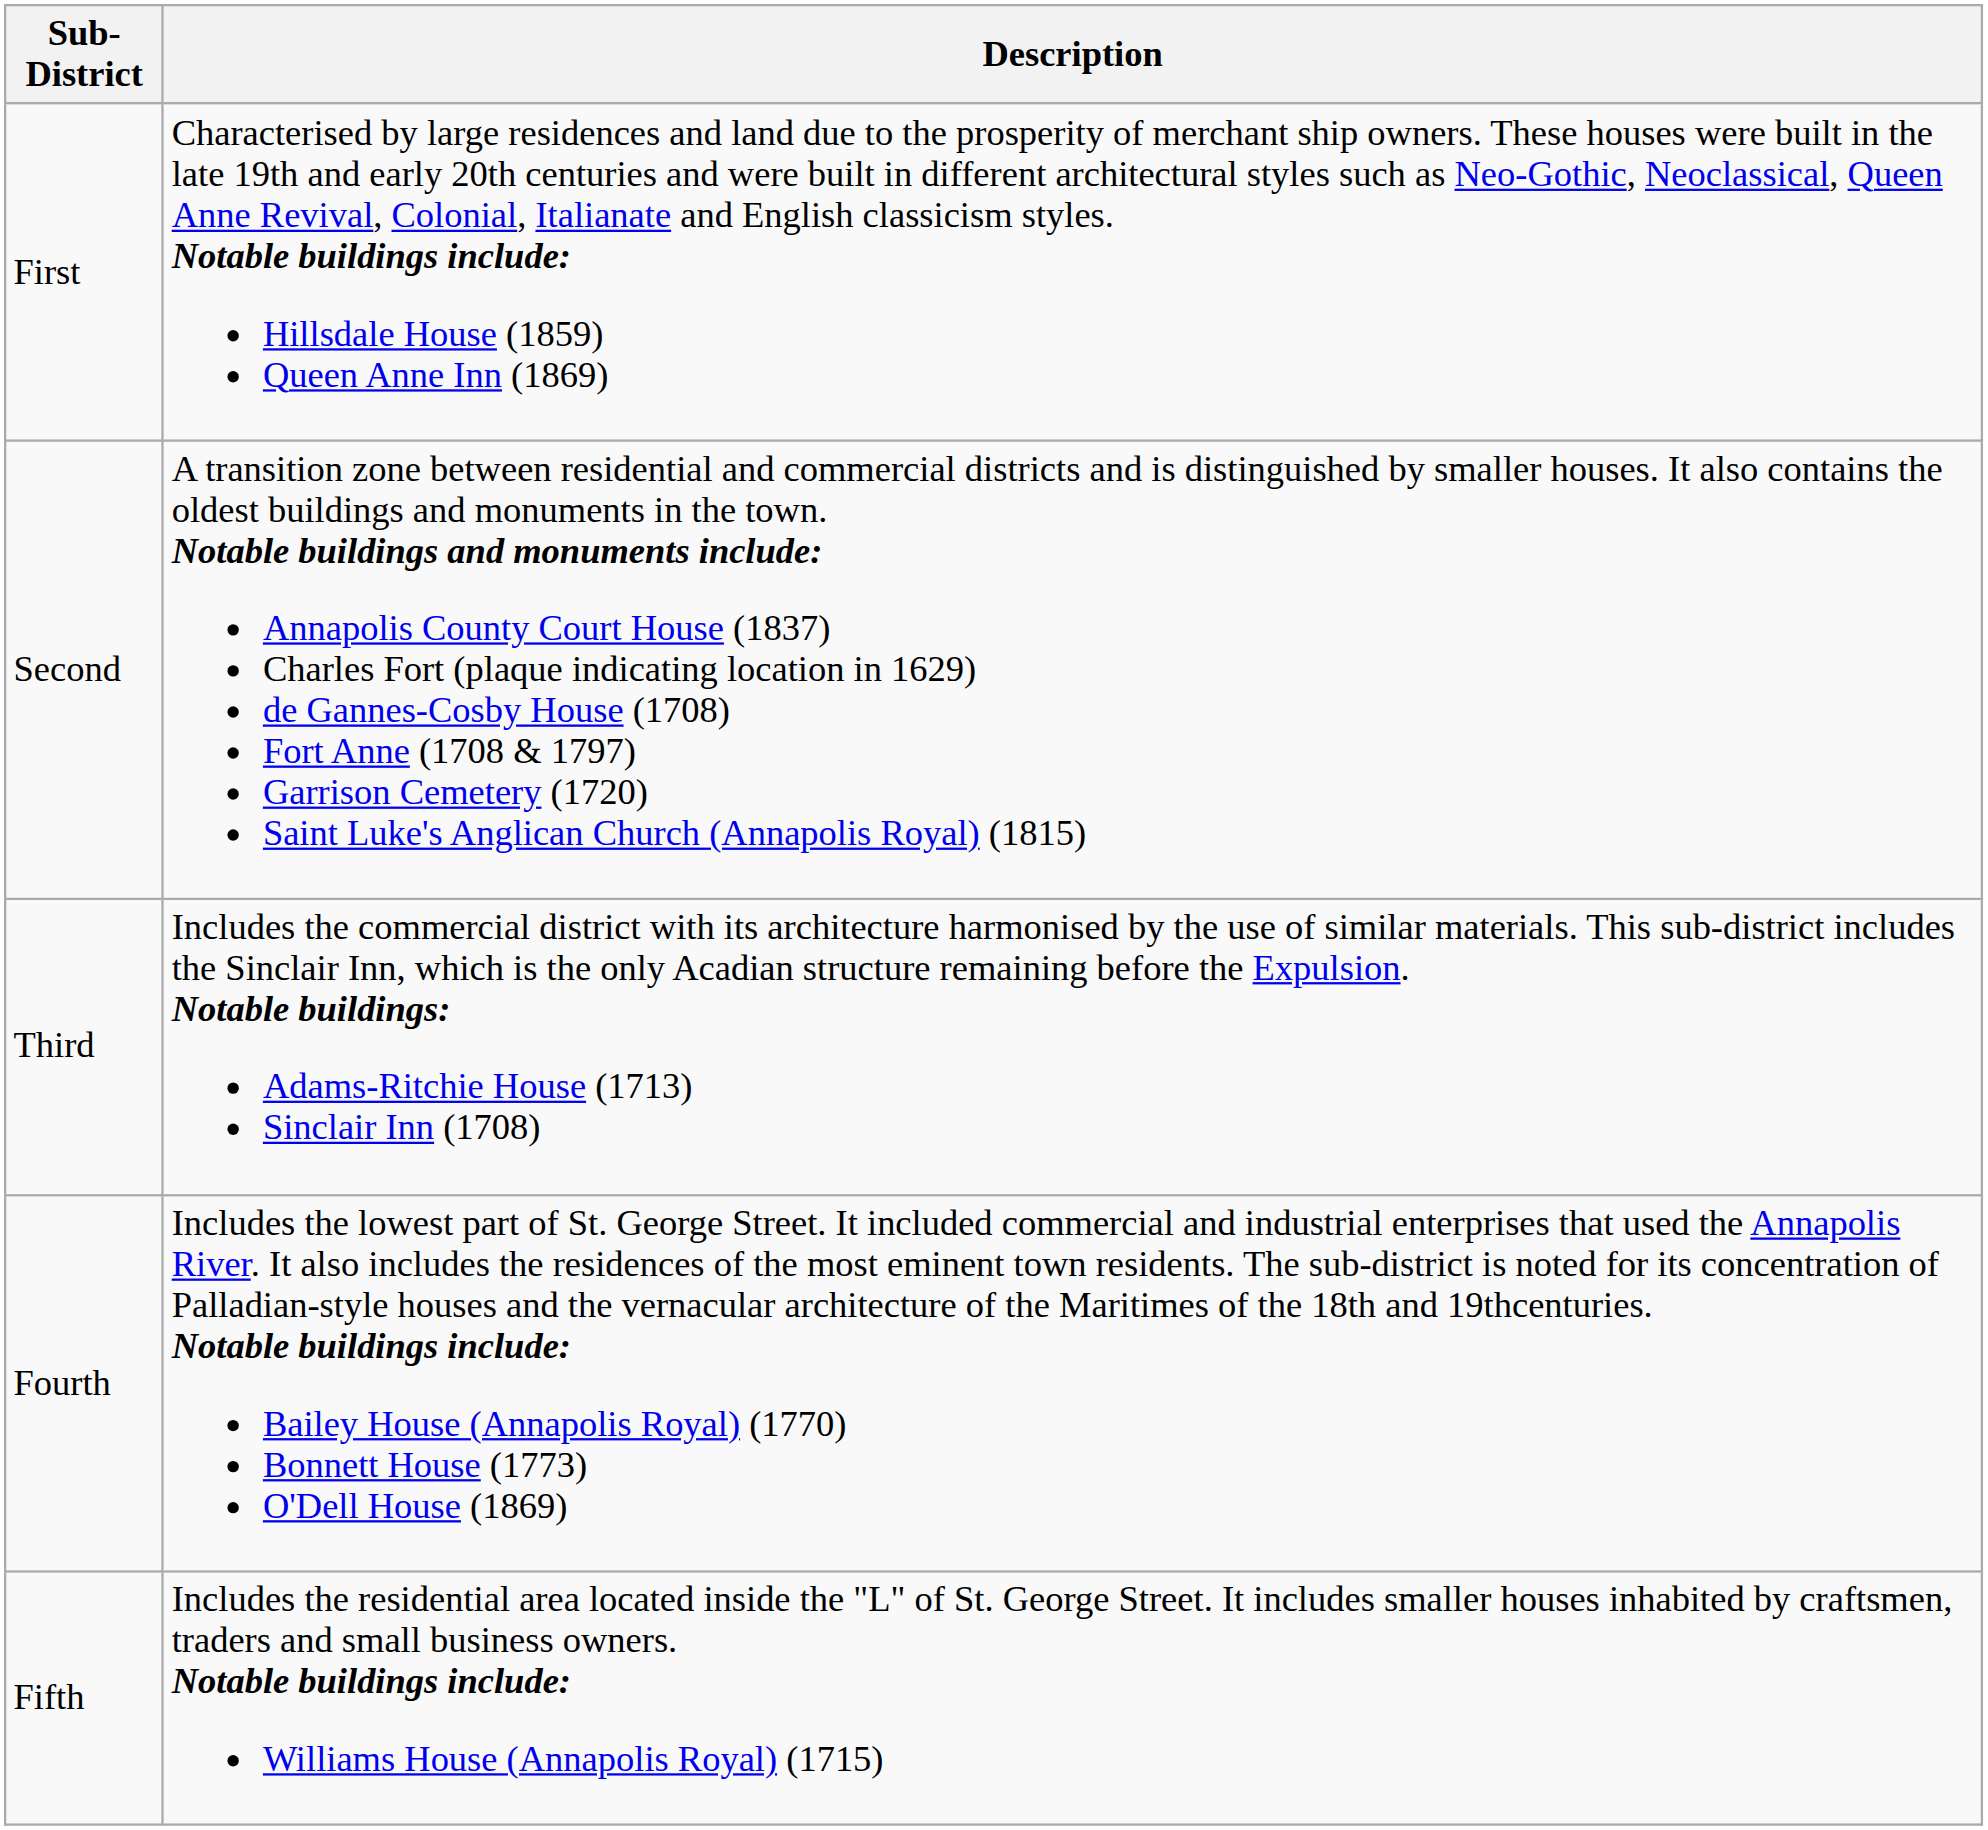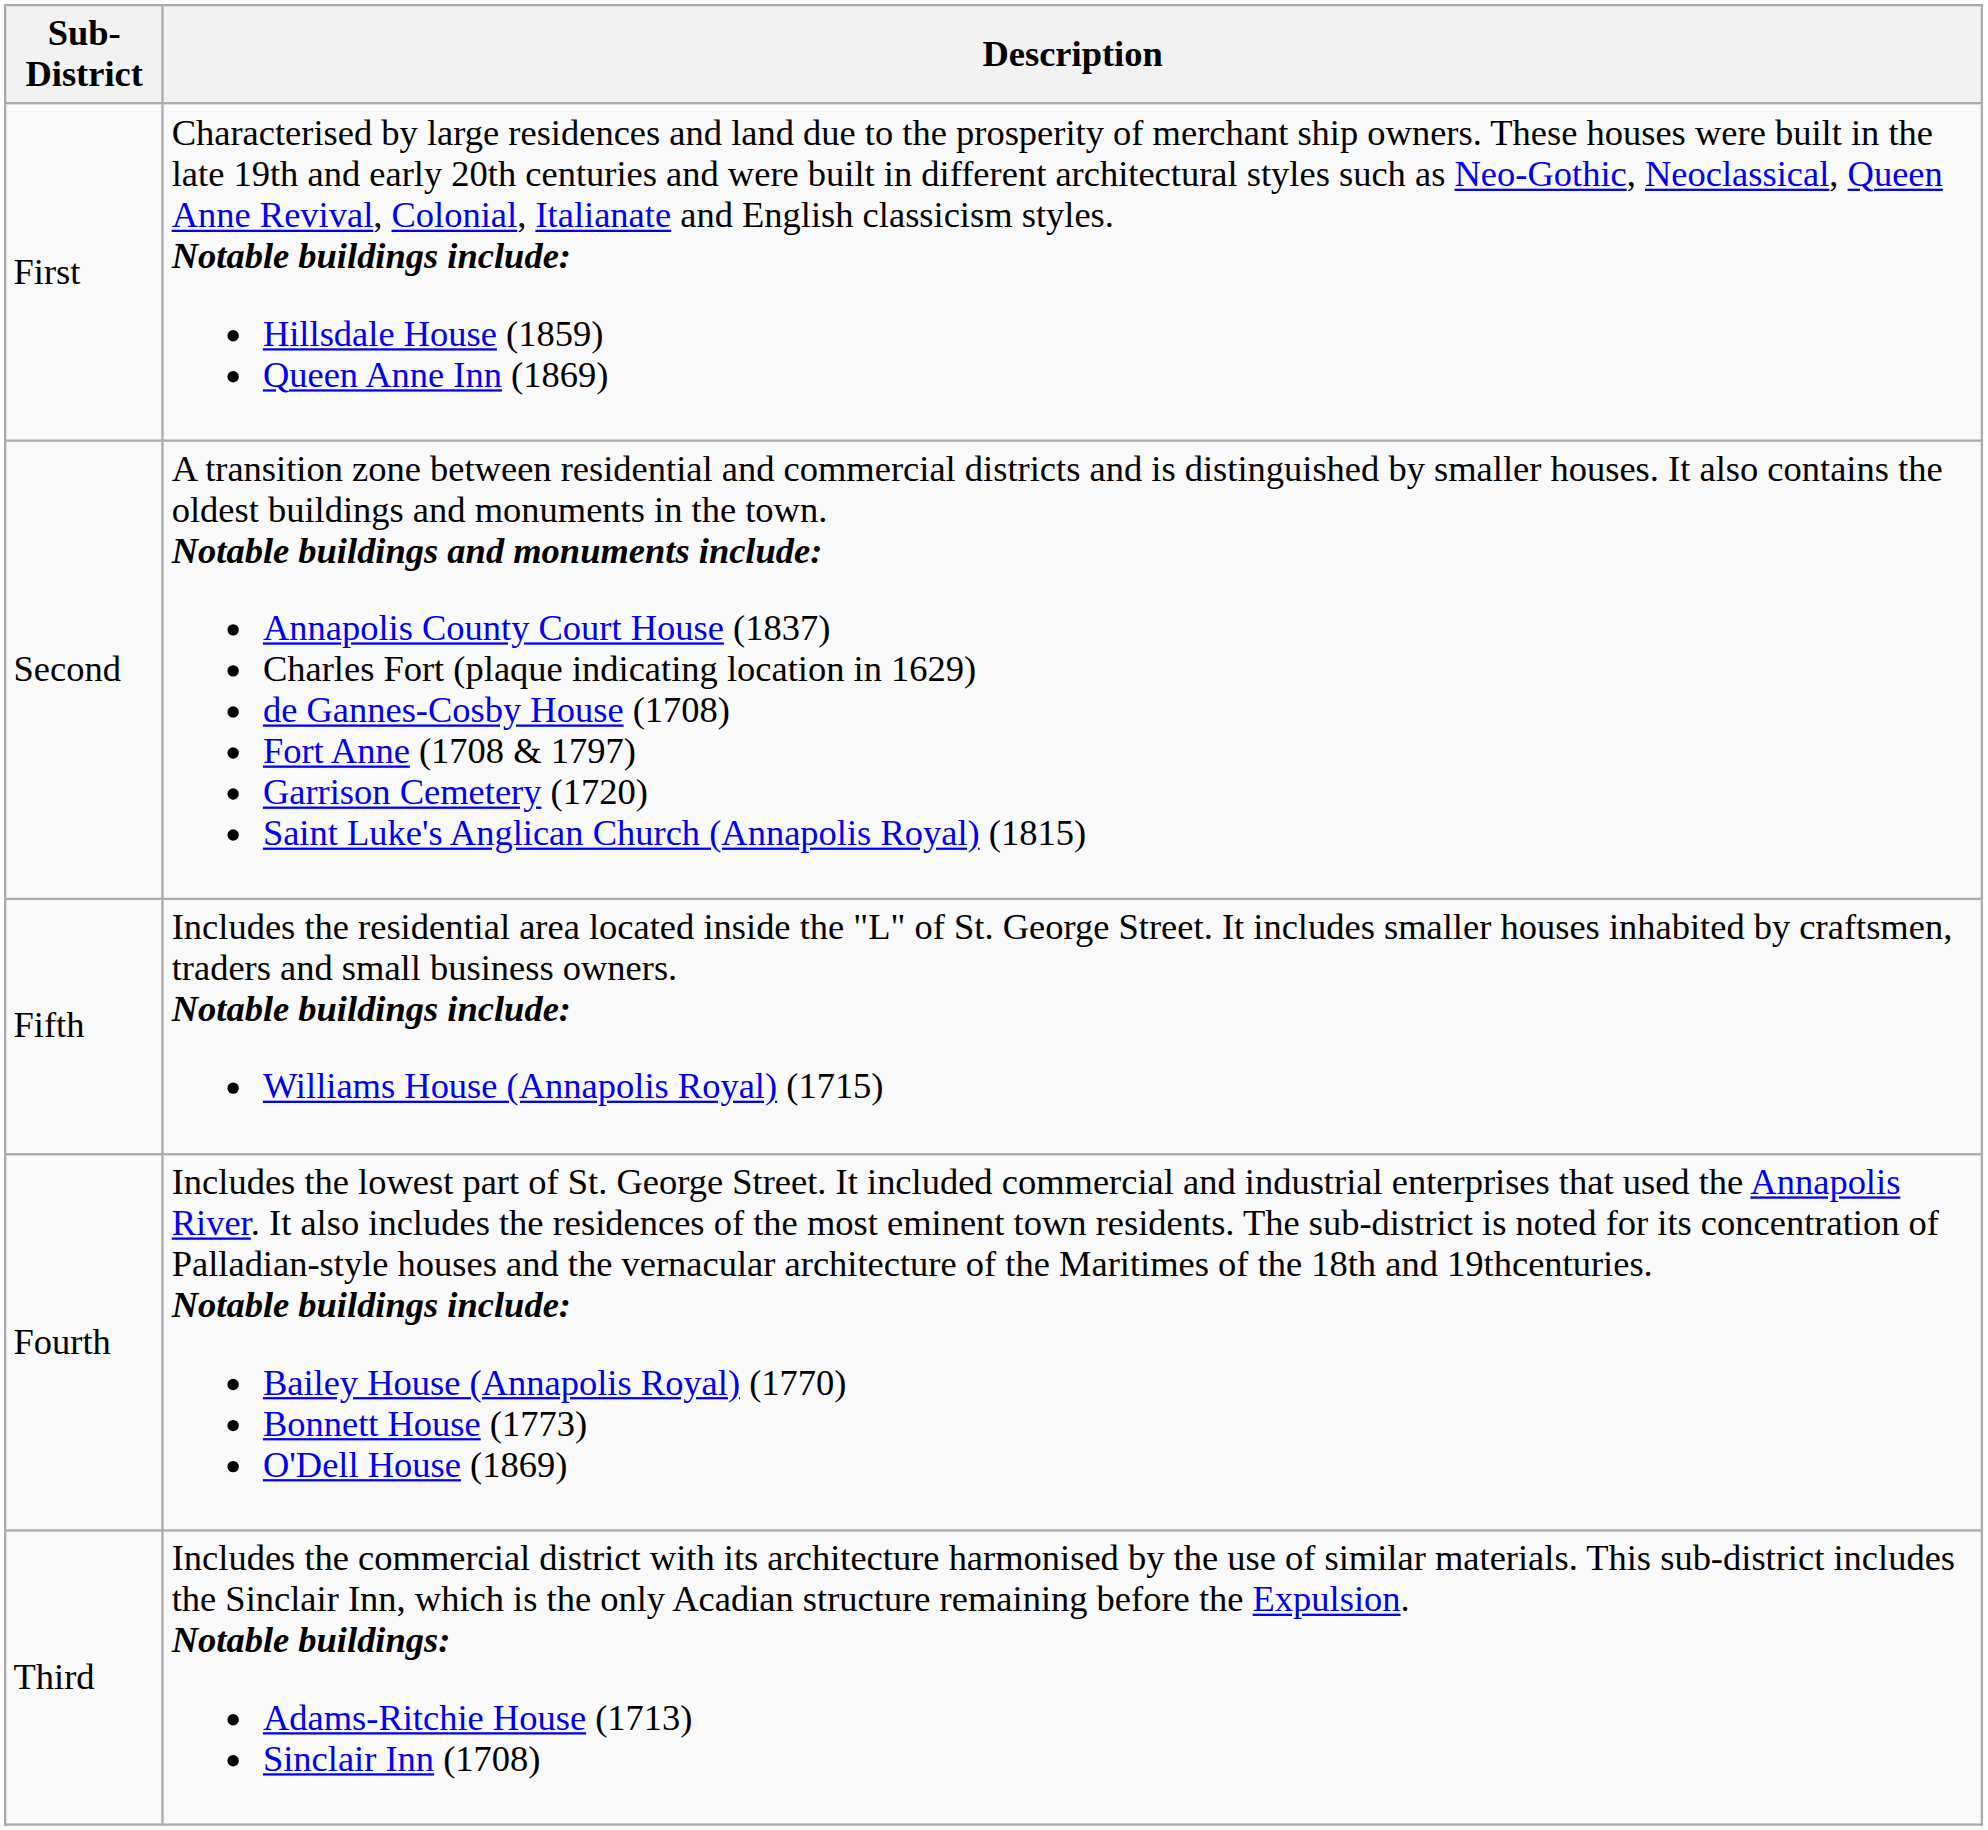rows swapped: Third <-> Fifth
